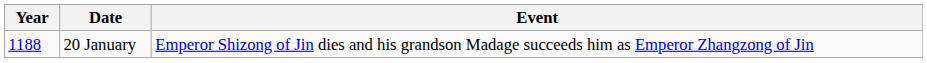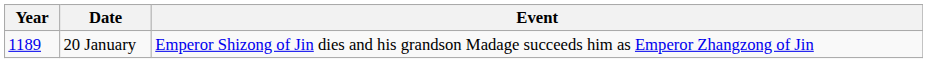20 January | Year: 1188 -> 1189
